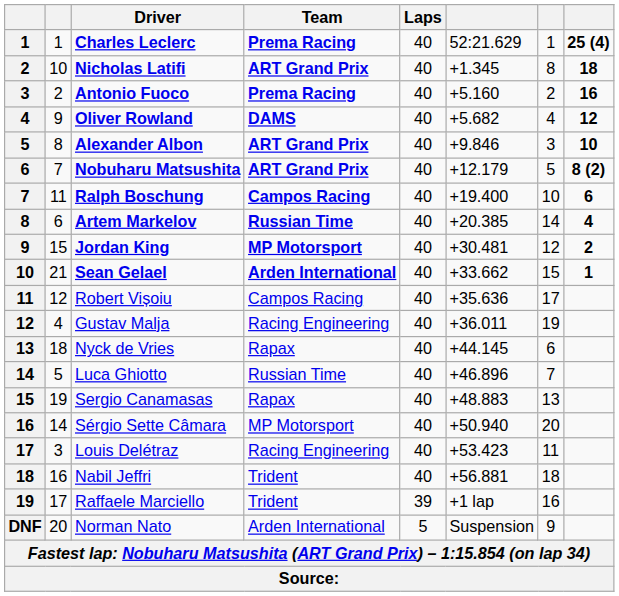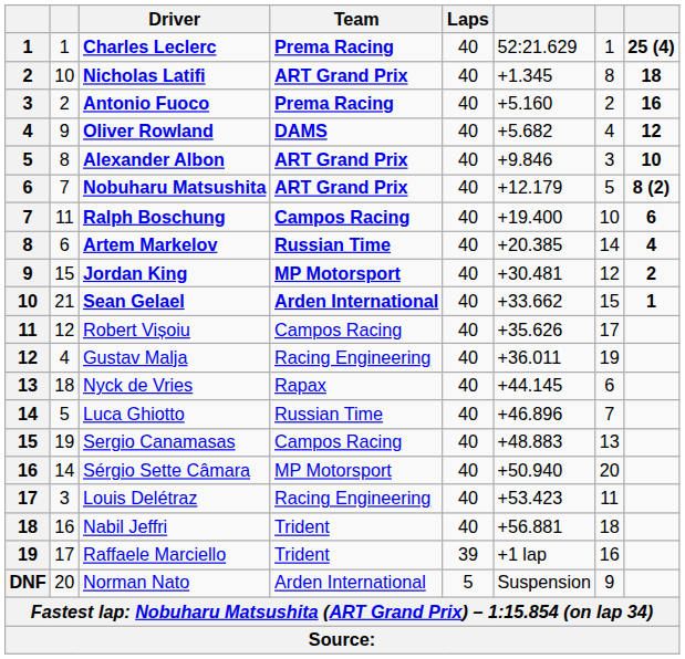Robert Vișoiu | column 6: +35.636 -> +35.626
Sergio Canamasas | Team: Rapax -> Campos Racing
